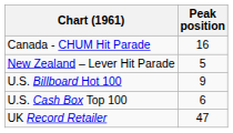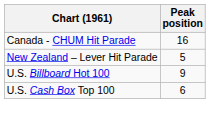- row: UK Record Retailer | 47
